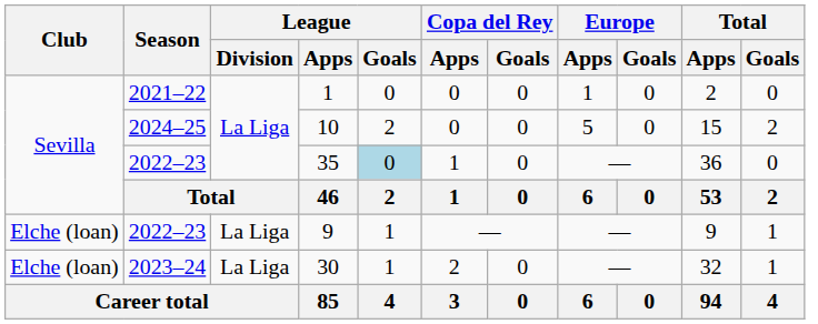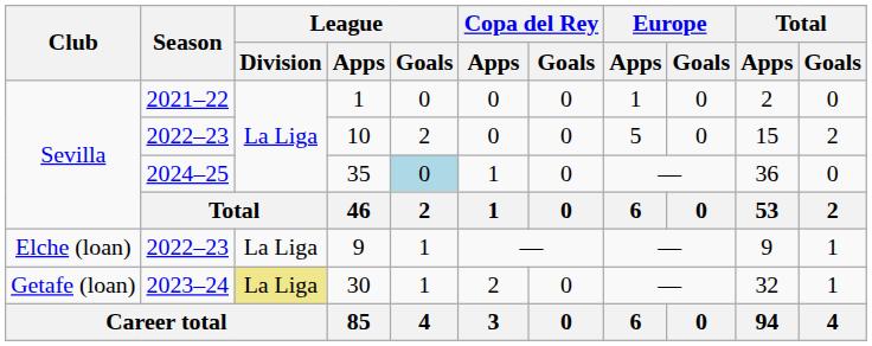10 | Season: 2024–25 -> 2022–23
35 | Season: 2022–23 -> 2024–25
30 | Club: Elche (loan) -> Getafe (loan)
30 | League / Division: no background -> khaki background
